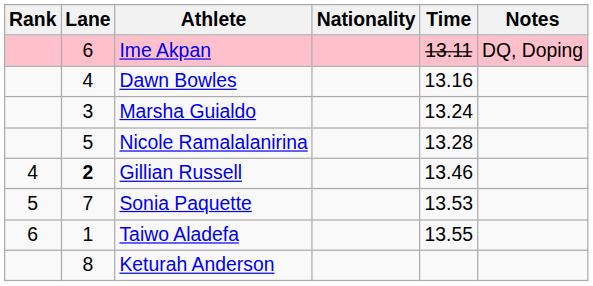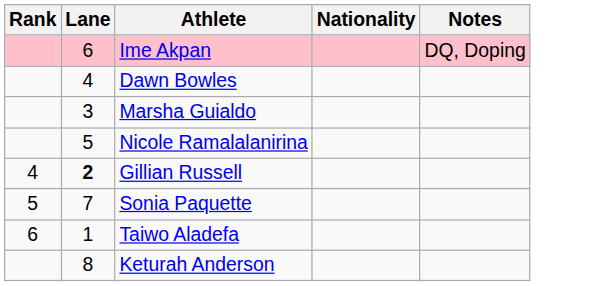- column: Time | 13.11 | 13.16 | 13.24 | 13.28 | 13.46 | 13.53 | 13.55
